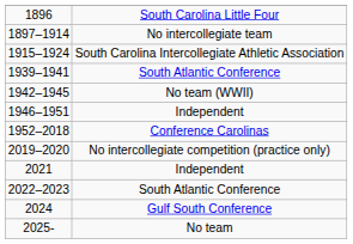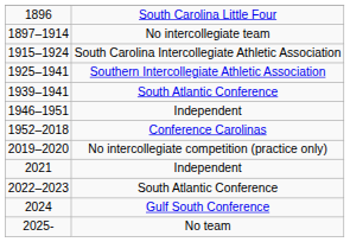+ row: 1925–1941 | Southern Intercollegiate Athletic Association
- row: 1942–1945 | No team (WWII)
